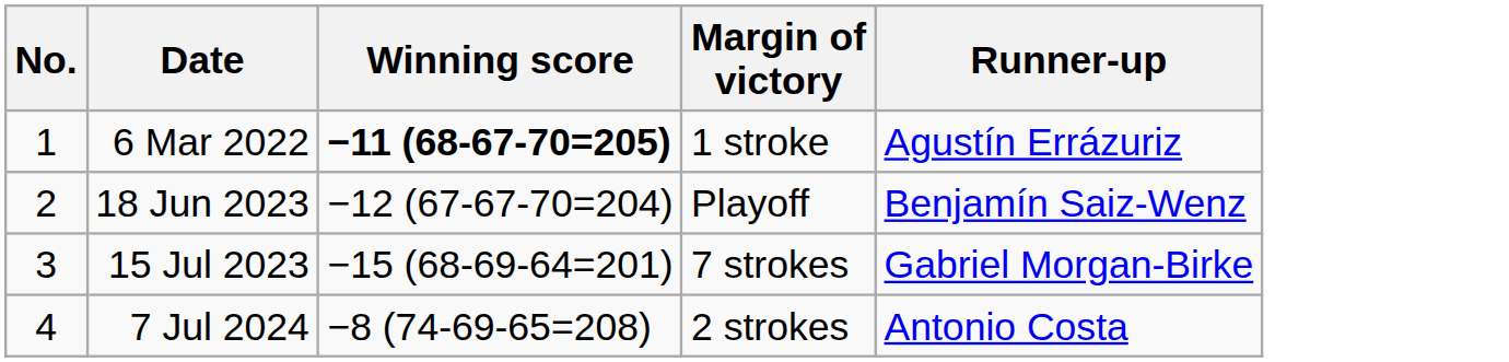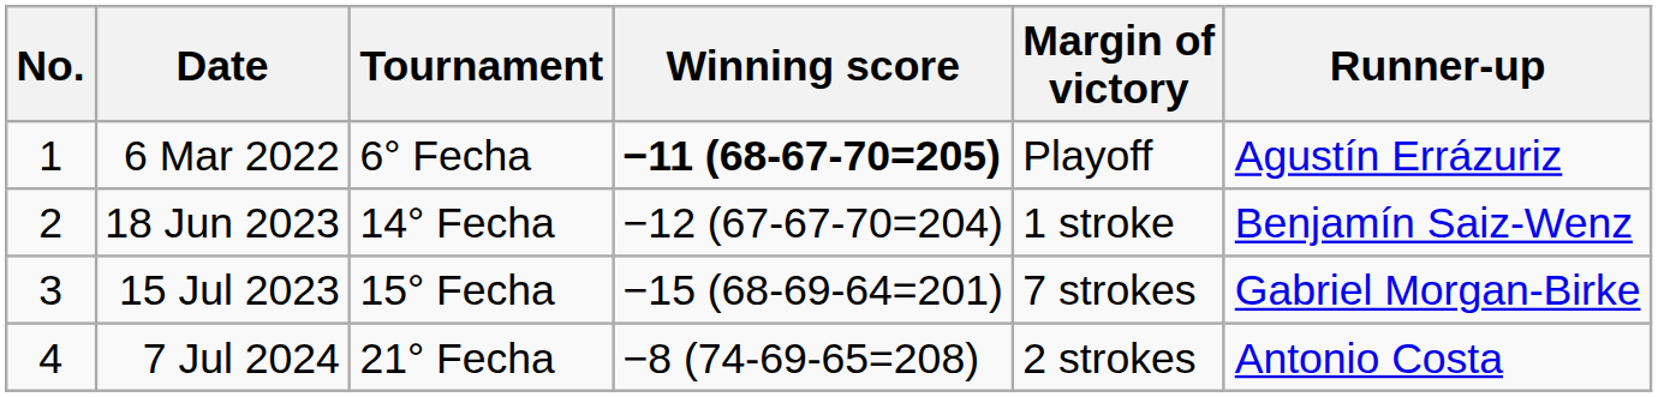+ column: Tournament | 6° Fecha | 14° Fecha | 15° Fecha | 21° Fecha
6 Mar 2022 | Margin of victory: 1 stroke -> Playoff
18 Jun 2023 | Margin of victory: Playoff -> 1 stroke
